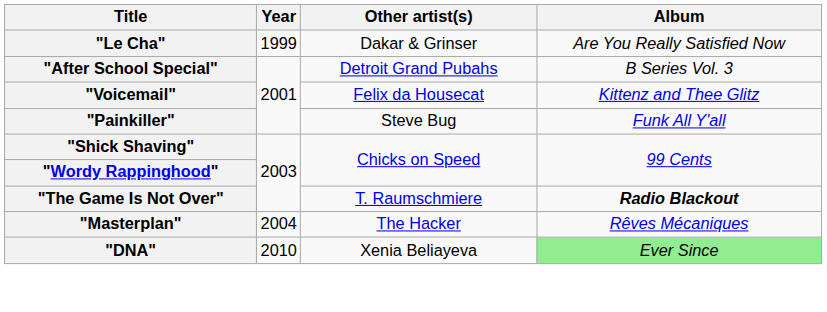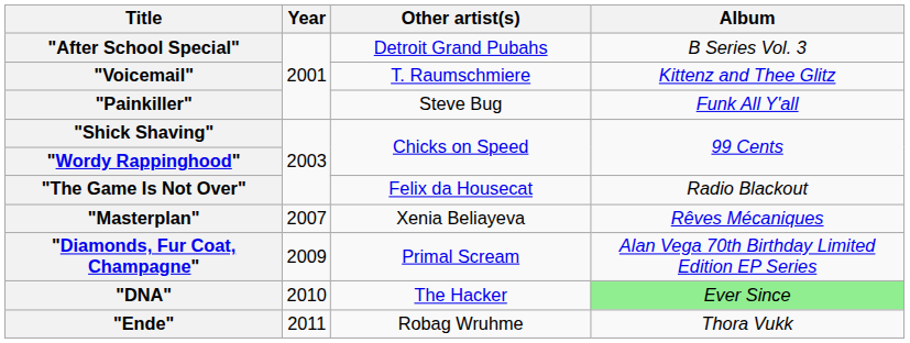- row: "Le Cha" | 1999 | Dakar & Grinser | Are You Really Satisfied Now
"Voicemail" | Other artist(s): Felix da Housecat -> T. Raumschmiere
"The Game Is Not Over" | Other artist(s): T. Raumschmiere -> Felix da Housecat
"The Game Is Not Over" | Album: bold -> normal
"Masterplan" | Year: 2004 -> 2007
"Masterplan" | Other artist(s): The Hacker -> Xenia Beliayeva
+ row: "Diamonds, Fur Coat, Champagne" | 2009 | Primal Scream | Alan Vega 70th Birthday Limited Edition EP Series
"DNA" | Other artist(s): Xenia Beliayeva -> The Hacker
+ row: "Ende" | 2011 | Robag Wruhme | Thora Vukk
